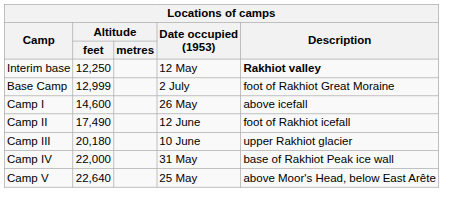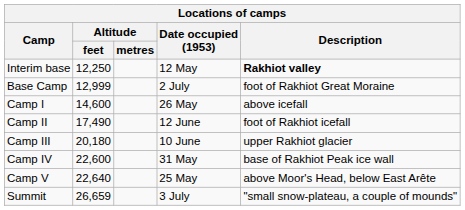Camp IV | Altitude / feet: 22,000 -> 22,600
+ row: Summit | 26,659 | 3 July | "small snow-plateau, a couple of mounds"
